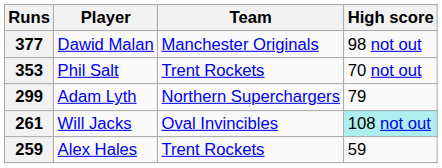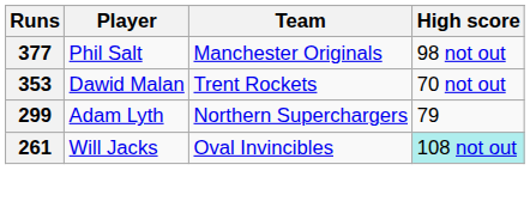377 | Player: Dawid Malan -> Phil Salt
353 | Player: Phil Salt -> Dawid Malan
- row: 259 | Alex Hales | Trent Rockets | 59
